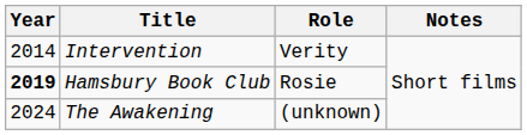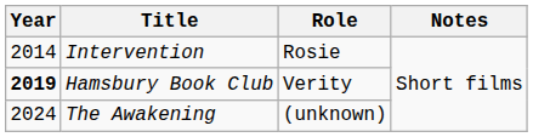Intervention | Role: Verity -> Rosie
Hamsbury Book Club | Role: Rosie -> Verity
